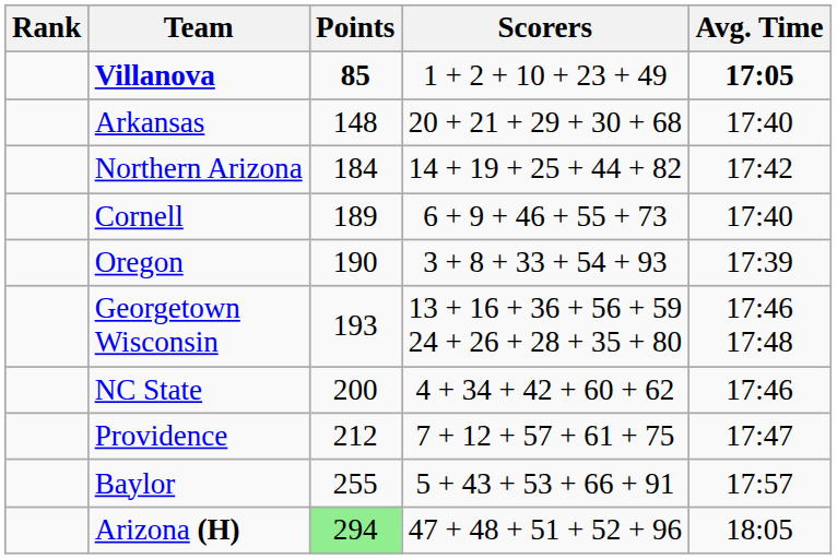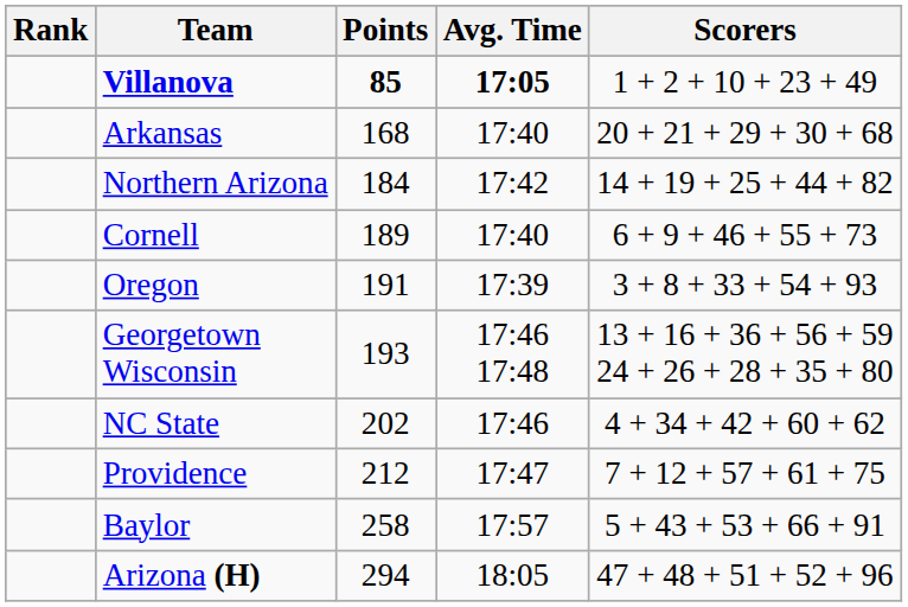columns swapped: Scorers <-> Avg. Time
Arkansas | Points: 148 -> 168
Oregon | Points: 190 -> 191
NC State | Points: 200 -> 202
Baylor | Points: 255 -> 258
Arizona (H) | Points: lightgreen background -> no background
